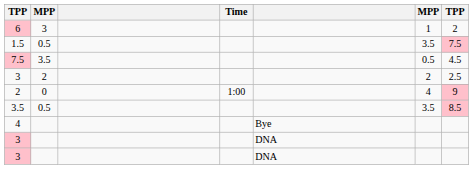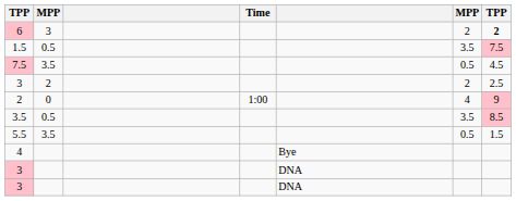6 | column 6: 1 -> 2
6 | column 7: normal -> bold
+ row: 5.5 | 3.5 | 0.5 | 1.5
